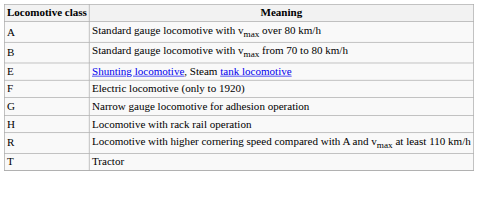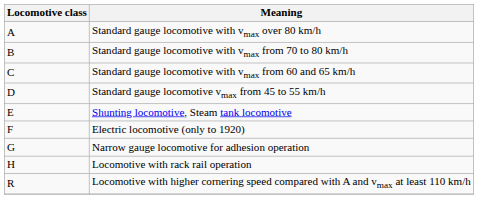+ row: C | Standard gauge locomotive with vmax from 60 and 65 km/h
+ row: D | Standard gauge locomotive vmax from 45 to 55 km/h
- row: T | Tractor
